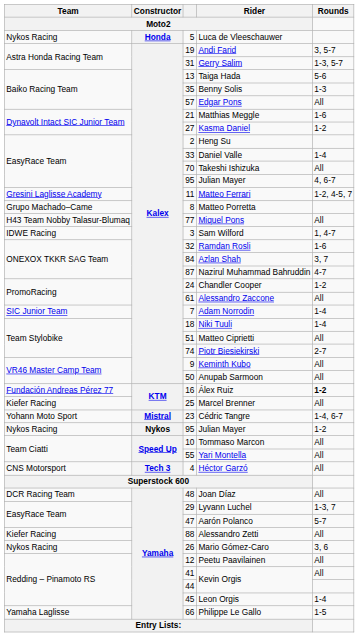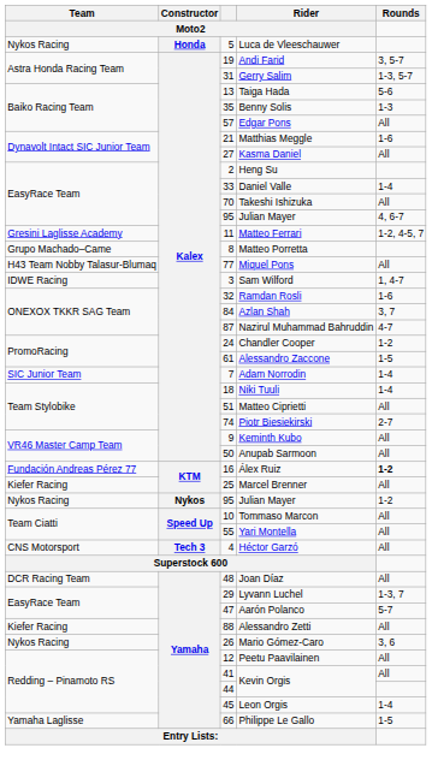Kasma Daniel | Rounds: 1-2 -> All
Alessandro Zaccone | Rounds: All -> 1-5
- row: Yohann Moto Sport | Mistral | 23 | Cédric Tangre | 1-4, 6-7
